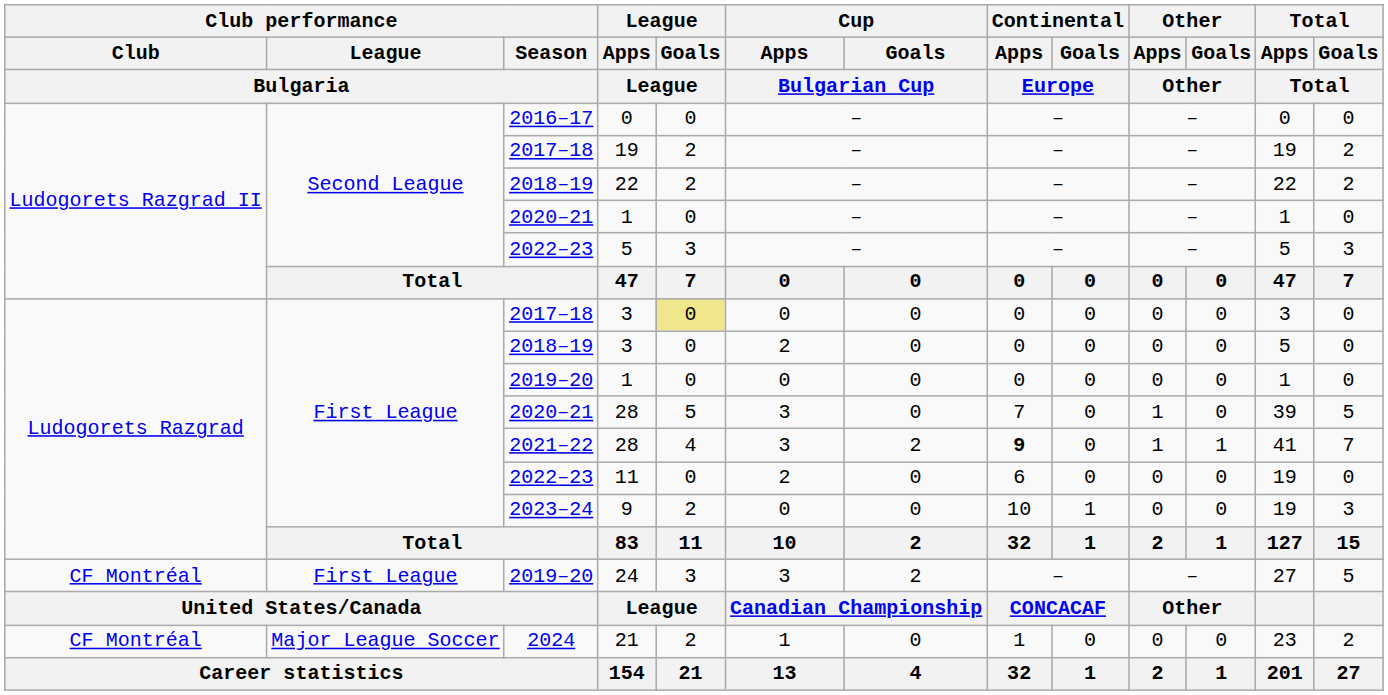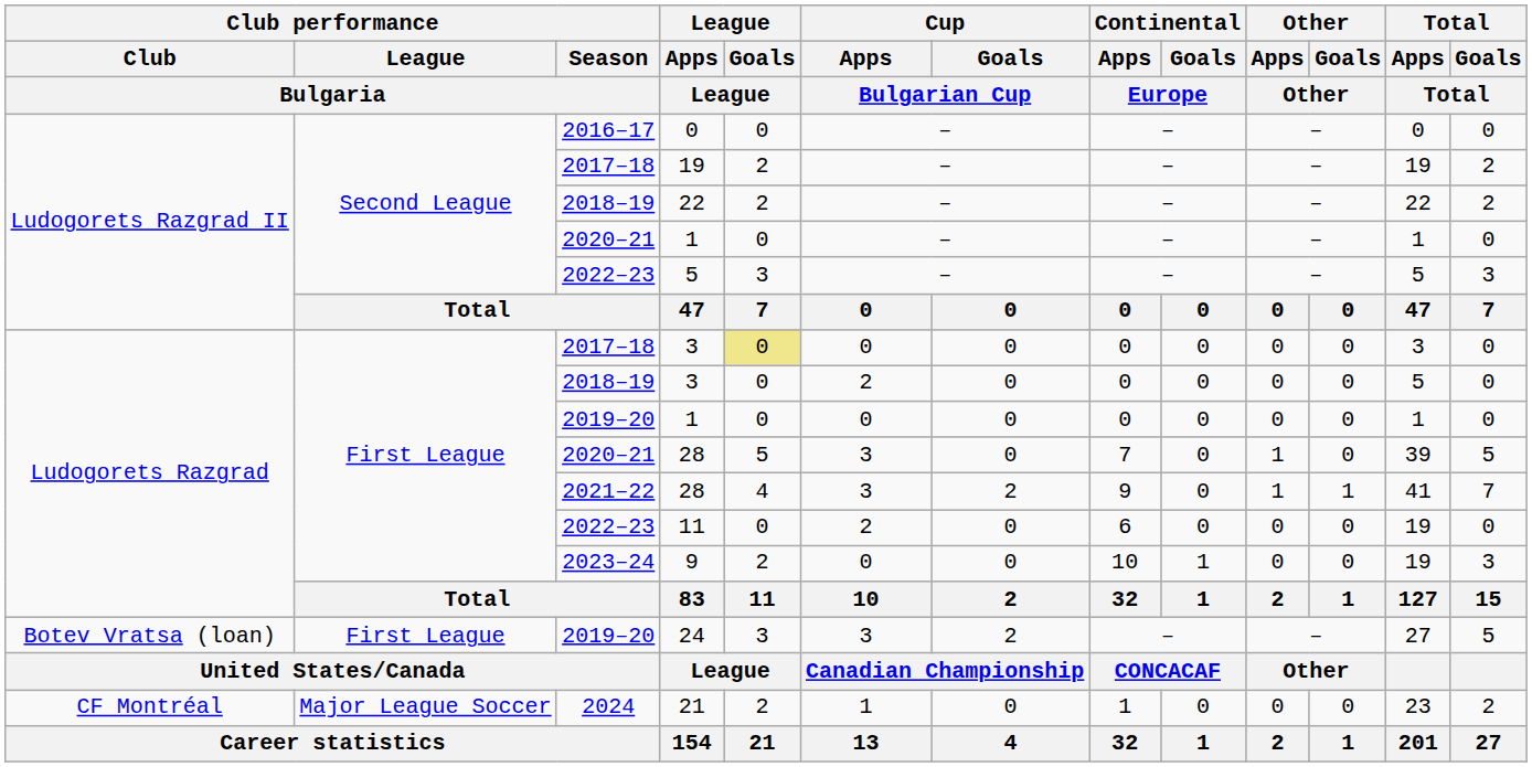2021–22 / 28 | Continental / Apps / Europe: bold -> normal
24 | Club performance / Club / Bulgaria: CF Montréal -> Botev Vratsa (loan)
